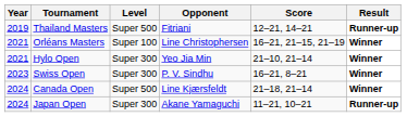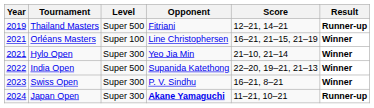+ row: 2022 | India Open | Super 500 | Supanida Katethong | 22–20, 19–21, 21–13 | Winner
- row: 2024 | Canada Open | Super 500 | Line Kjærsfeldt | 21–18, 21–14 | Winner
Japan Open | Opponent: normal -> bold
